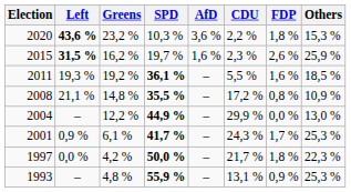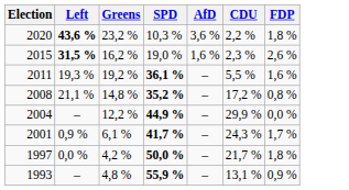- column: Others | 15,3 % | 25,9 % | 18,5 % | 10,9 % | 13,0 % | 25,3 % | 22,3 % | 25,3 %
2015 | SPD: 19,7 % -> 19,0 %
2008 | SPD: 35,5 % -> 35,2 %
